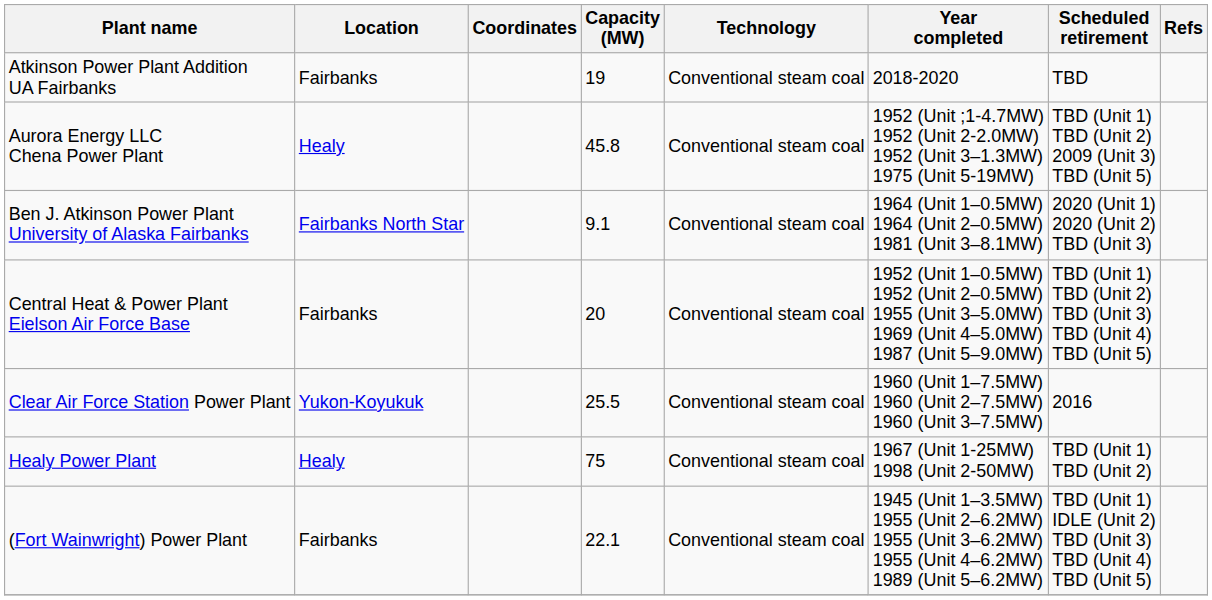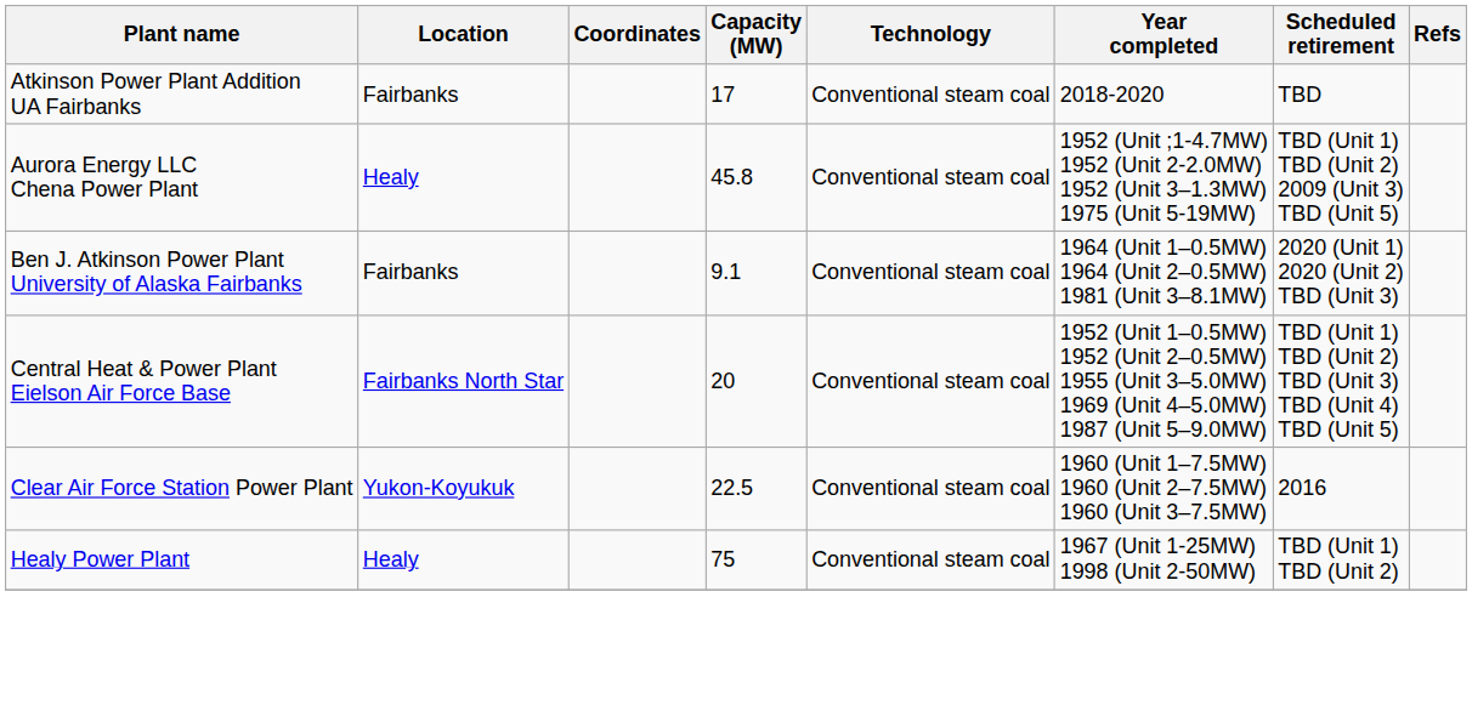Atkinson Power Plant Addition UA Fairbanks | Capacity (MW): 19 -> 17
Ben J. Atkinson Power Plant University of Alaska Fairbanks | Location: Fairbanks North Star -> Fairbanks
Central Heat & Power Plant Eielson Air Force Base | Location: Fairbanks -> Fairbanks North Star
Clear Air Force Station Power Plant | Capacity (MW): 25.5 -> 22.5
- row: (Fort Wainwright) Power Plant | Fairbanks | 22.1 | Conventional steam coal | 1945 (Unit 1–3.5MW) 1955 (Unit 2–6.2MW) 1955 (Unit 3–6.2MW) 1955 (Unit 4–6.2MW) 1989 (Unit 5–6.2MW) | TBD (Unit 1) IDLE (Unit 2) TBD (Unit 3) TBD (Unit 4) TBD (Unit 5)
